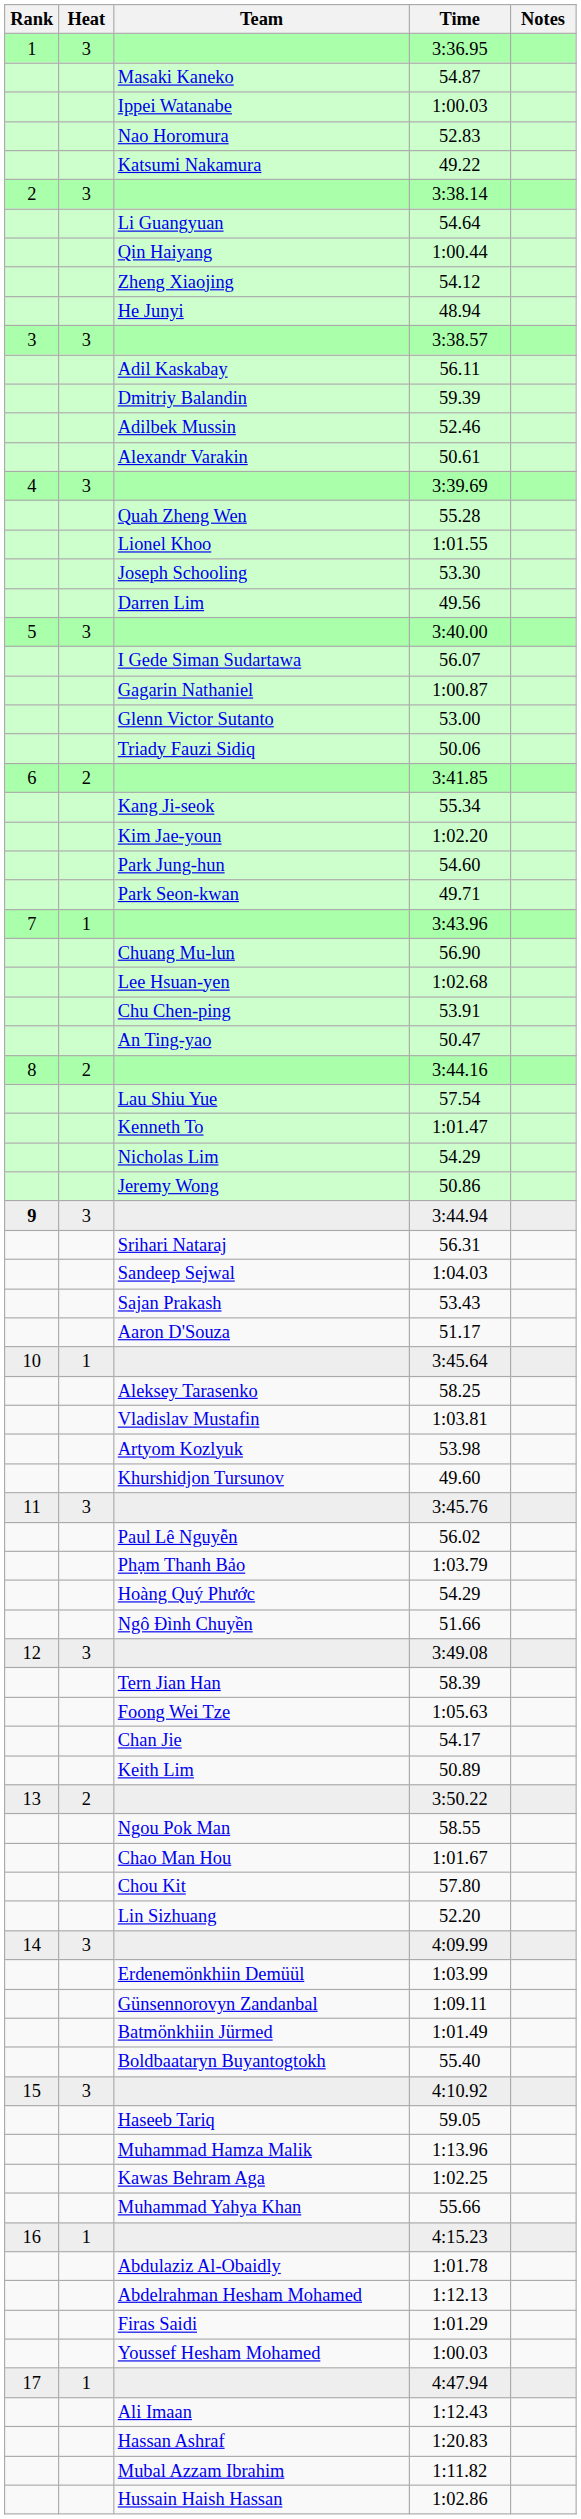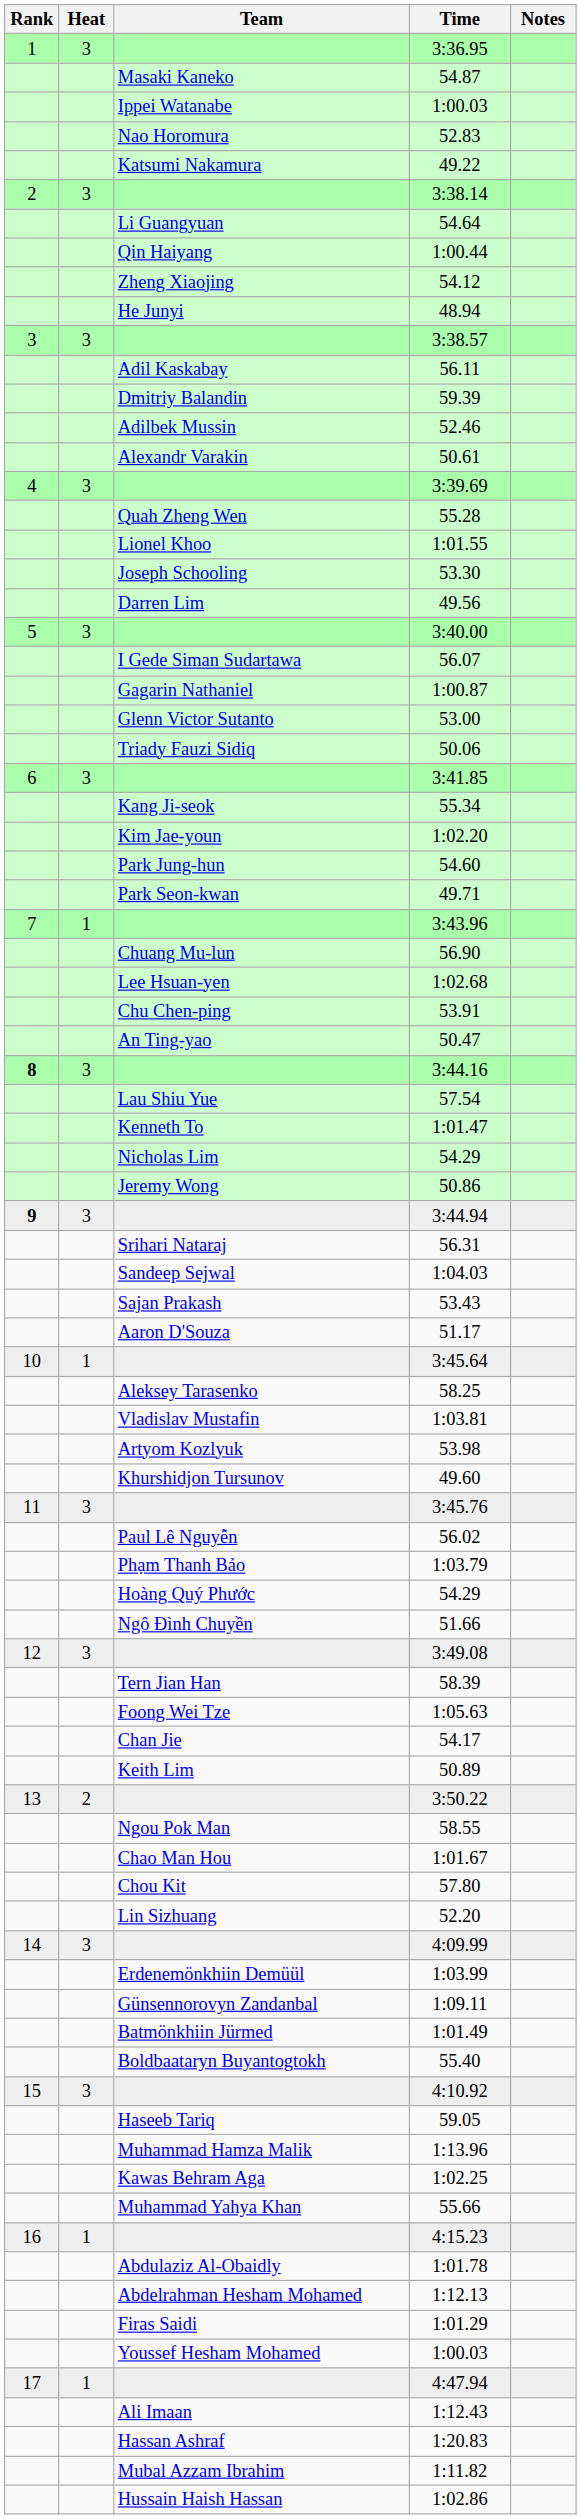3:41.85 | Heat: 2 -> 3
3:44.16 | Rank: normal -> bold
3:44.16 | Heat: 2 -> 3
